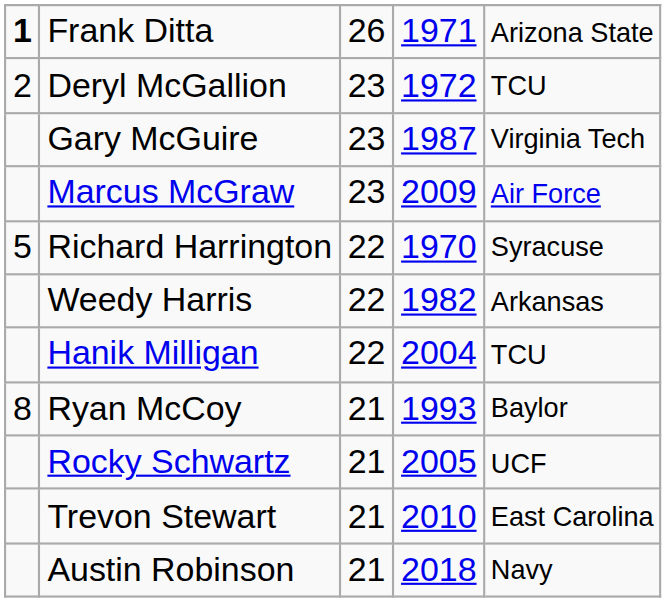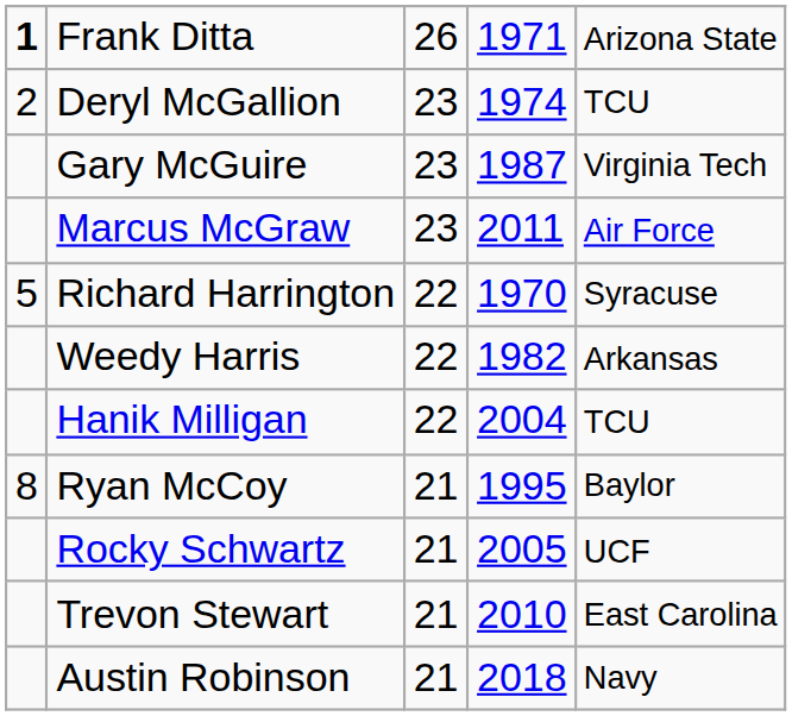Deryl McGallion | column 4: 1972 -> 1974
Marcus McGraw | column 4: 2009 -> 2011
Ryan McCoy | column 4: 1993 -> 1995
